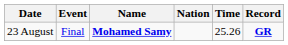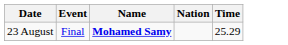- column: Record | GR
23 August | Time: 25.26 -> 25.29
